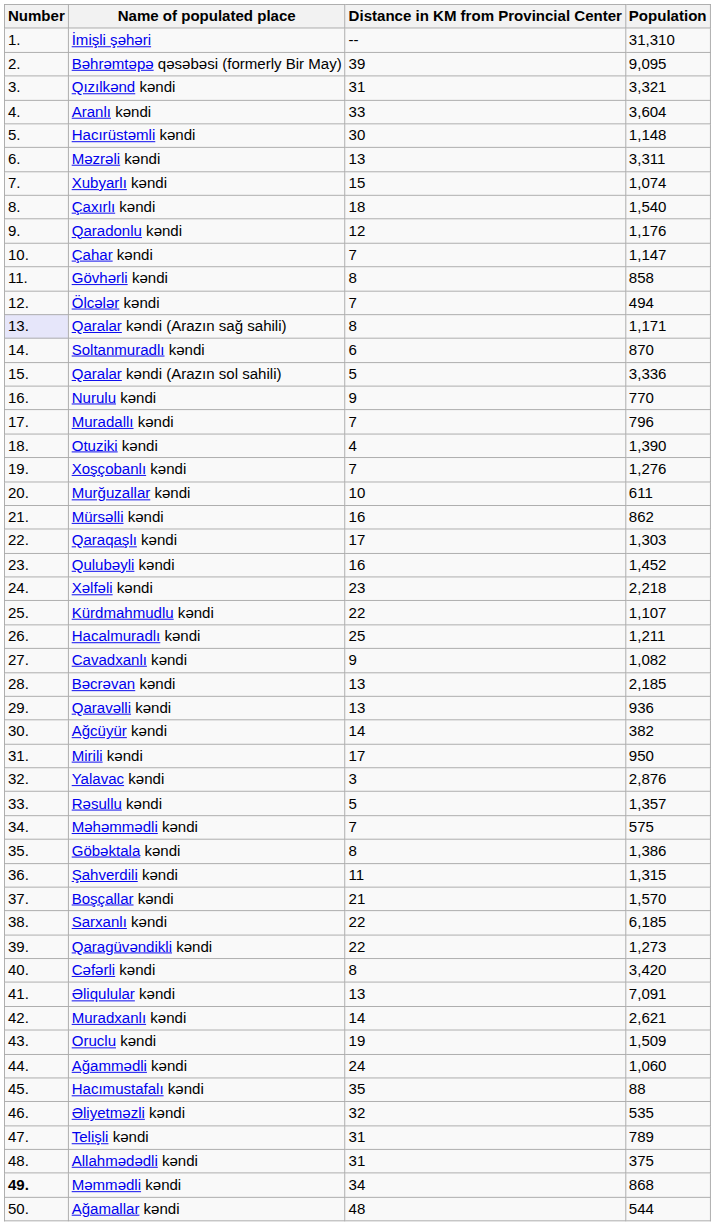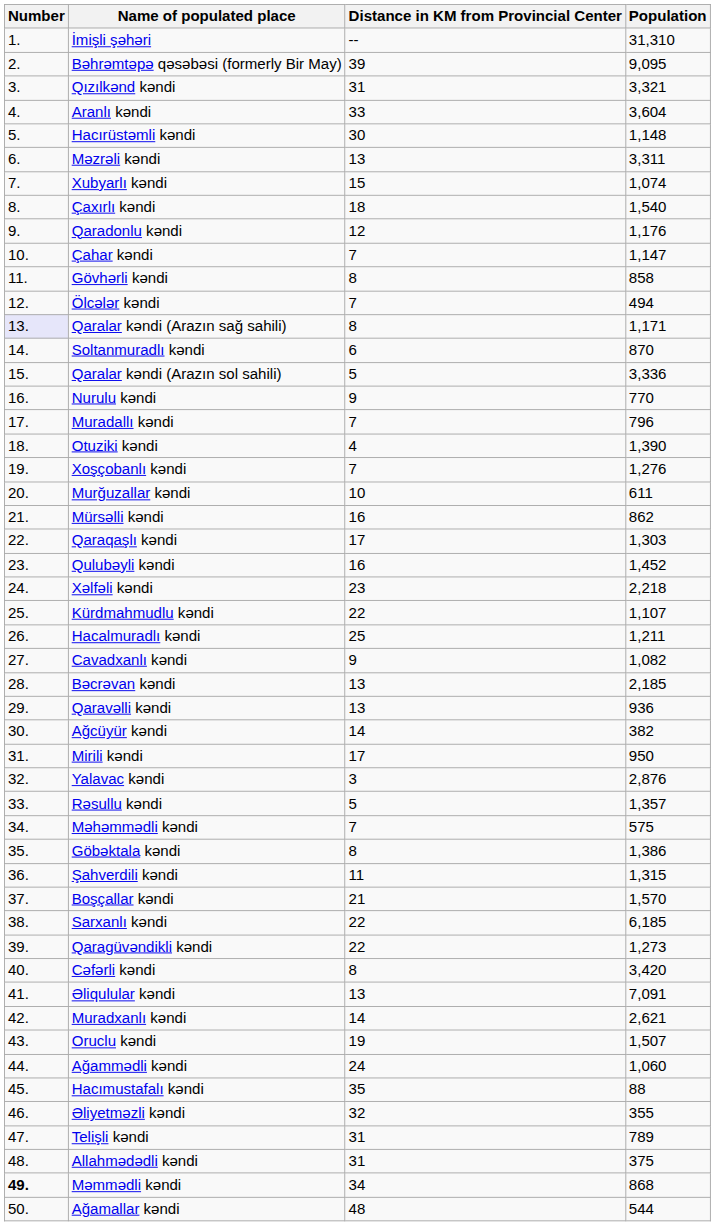Oruclu kəndi | Population: 1,509 -> 1,507
Əliyetməzli kəndi | Population: 535 -> 355
